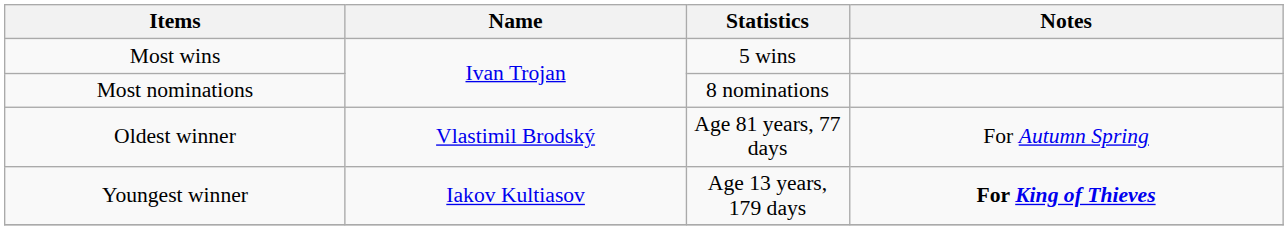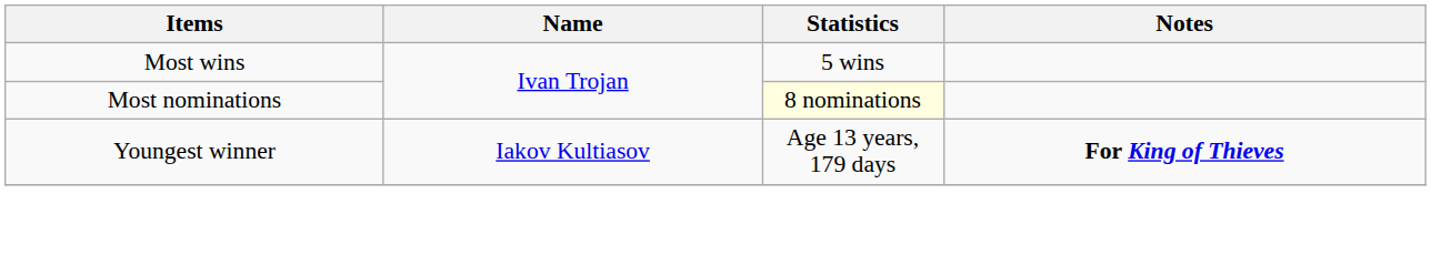Most nominations | Statistics: no background -> lightyellow background
- row: Oldest winner | Vlastimil Brodský | Age 81 years, 77 days | For Autumn Spring
